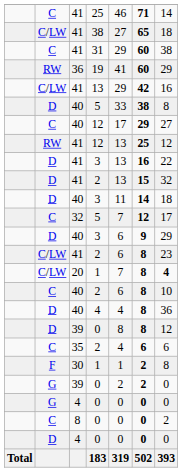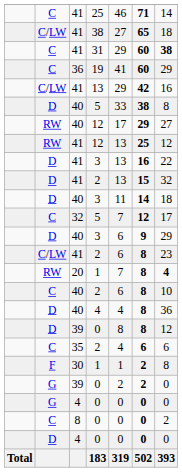31 | column 7: normal -> bold
19 | column 2: RW -> C
40 / 12 | column 2: C -> RW
20 / 1 | column 2: C/LW -> RW
